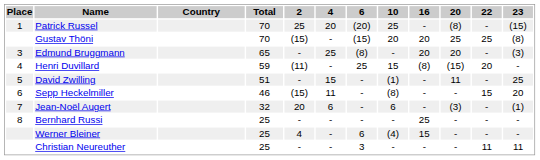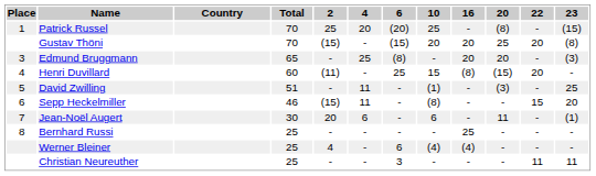Gustav Thöni | 22: 25 -> 20
Henri Duvillard | Total: 59 -> 60
David Zwilling | 4: 15 -> 11
David Zwilling | 20: 11 -> (3)
Jean-Noël Augert | Total: 32 -> 30
Jean-Noël Augert | 20: (3) -> 11
Werner Bleiner | 16: 15 -> (4)
